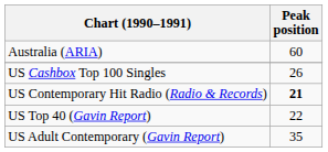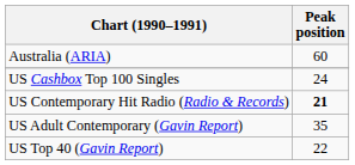US Cashbox Top 100 Singles | Peak position: 26 -> 24
rows swapped: US Top 40 (Gavin Report) <-> US Adult Contemporary (Gavin Report)
